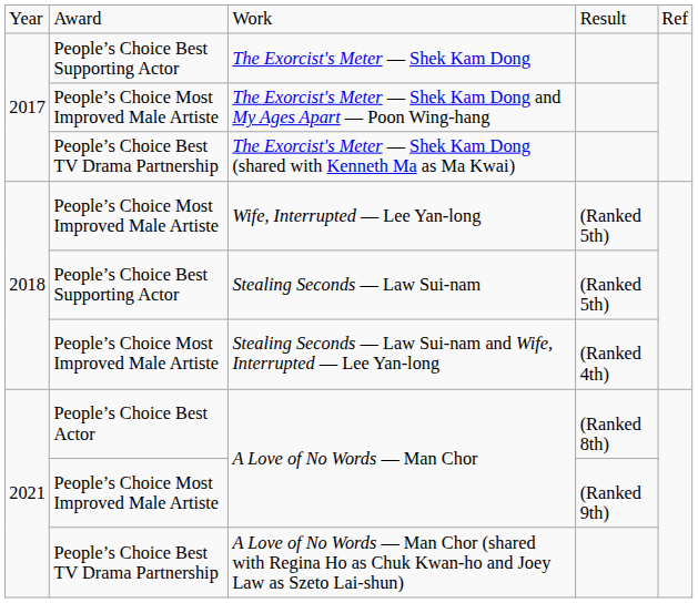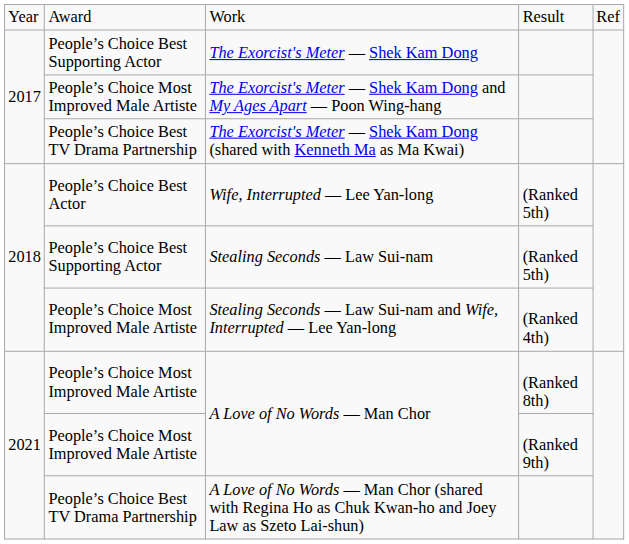Wife, Interrupted — Lee Yan-long | column 2: People’s Choice Most Improved Male Artiste -> People’s Choice Best Actor
A Love of No Words — Man Chor / (Ranked 8th) | column 2: People’s Choice Best Actor -> People’s Choice Most Improved Male Artiste
